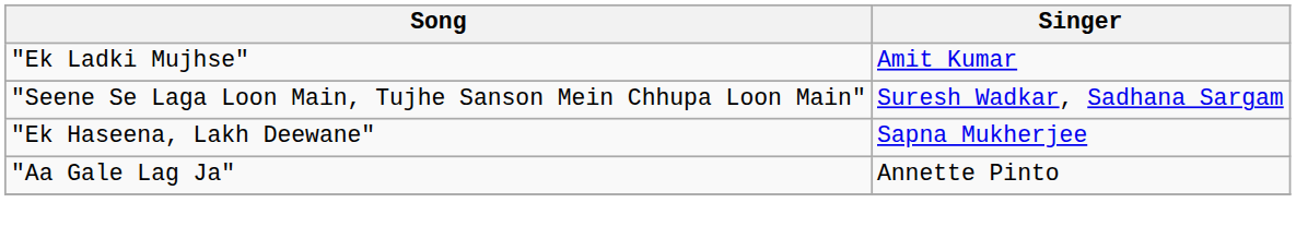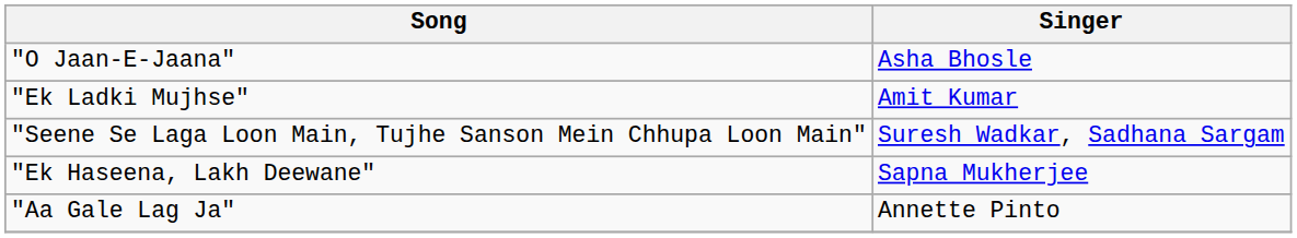+ row: "O Jaan-E-Jaana" | Asha Bhosle
